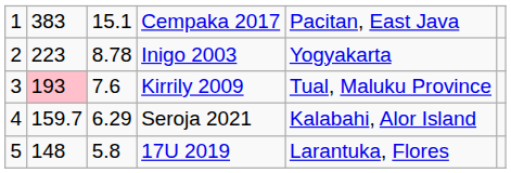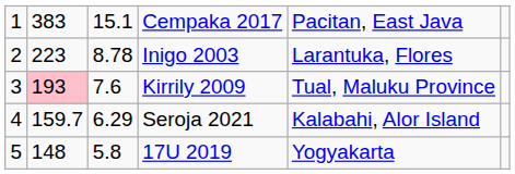Inigo 2003 | column 5: Yogyakarta -> Larantuka, Flores
17U 2019 | column 5: Larantuka, Flores -> Yogyakarta
